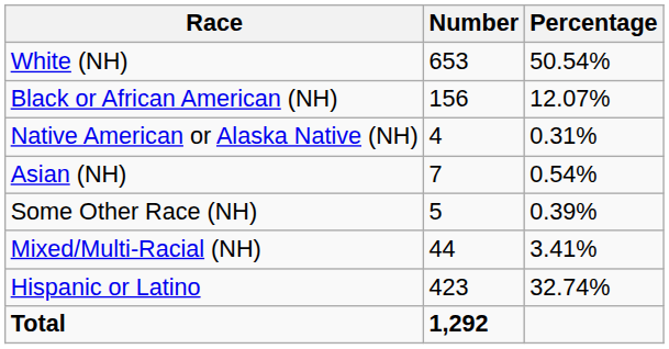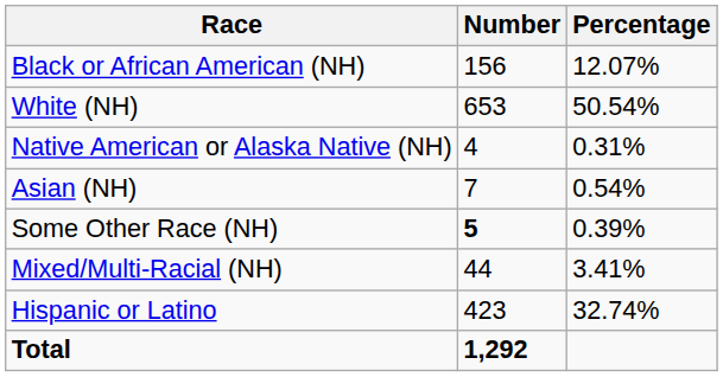rows swapped: White (NH) <-> Black or African American (NH)
Some Other Race (NH) | Number: normal -> bold
